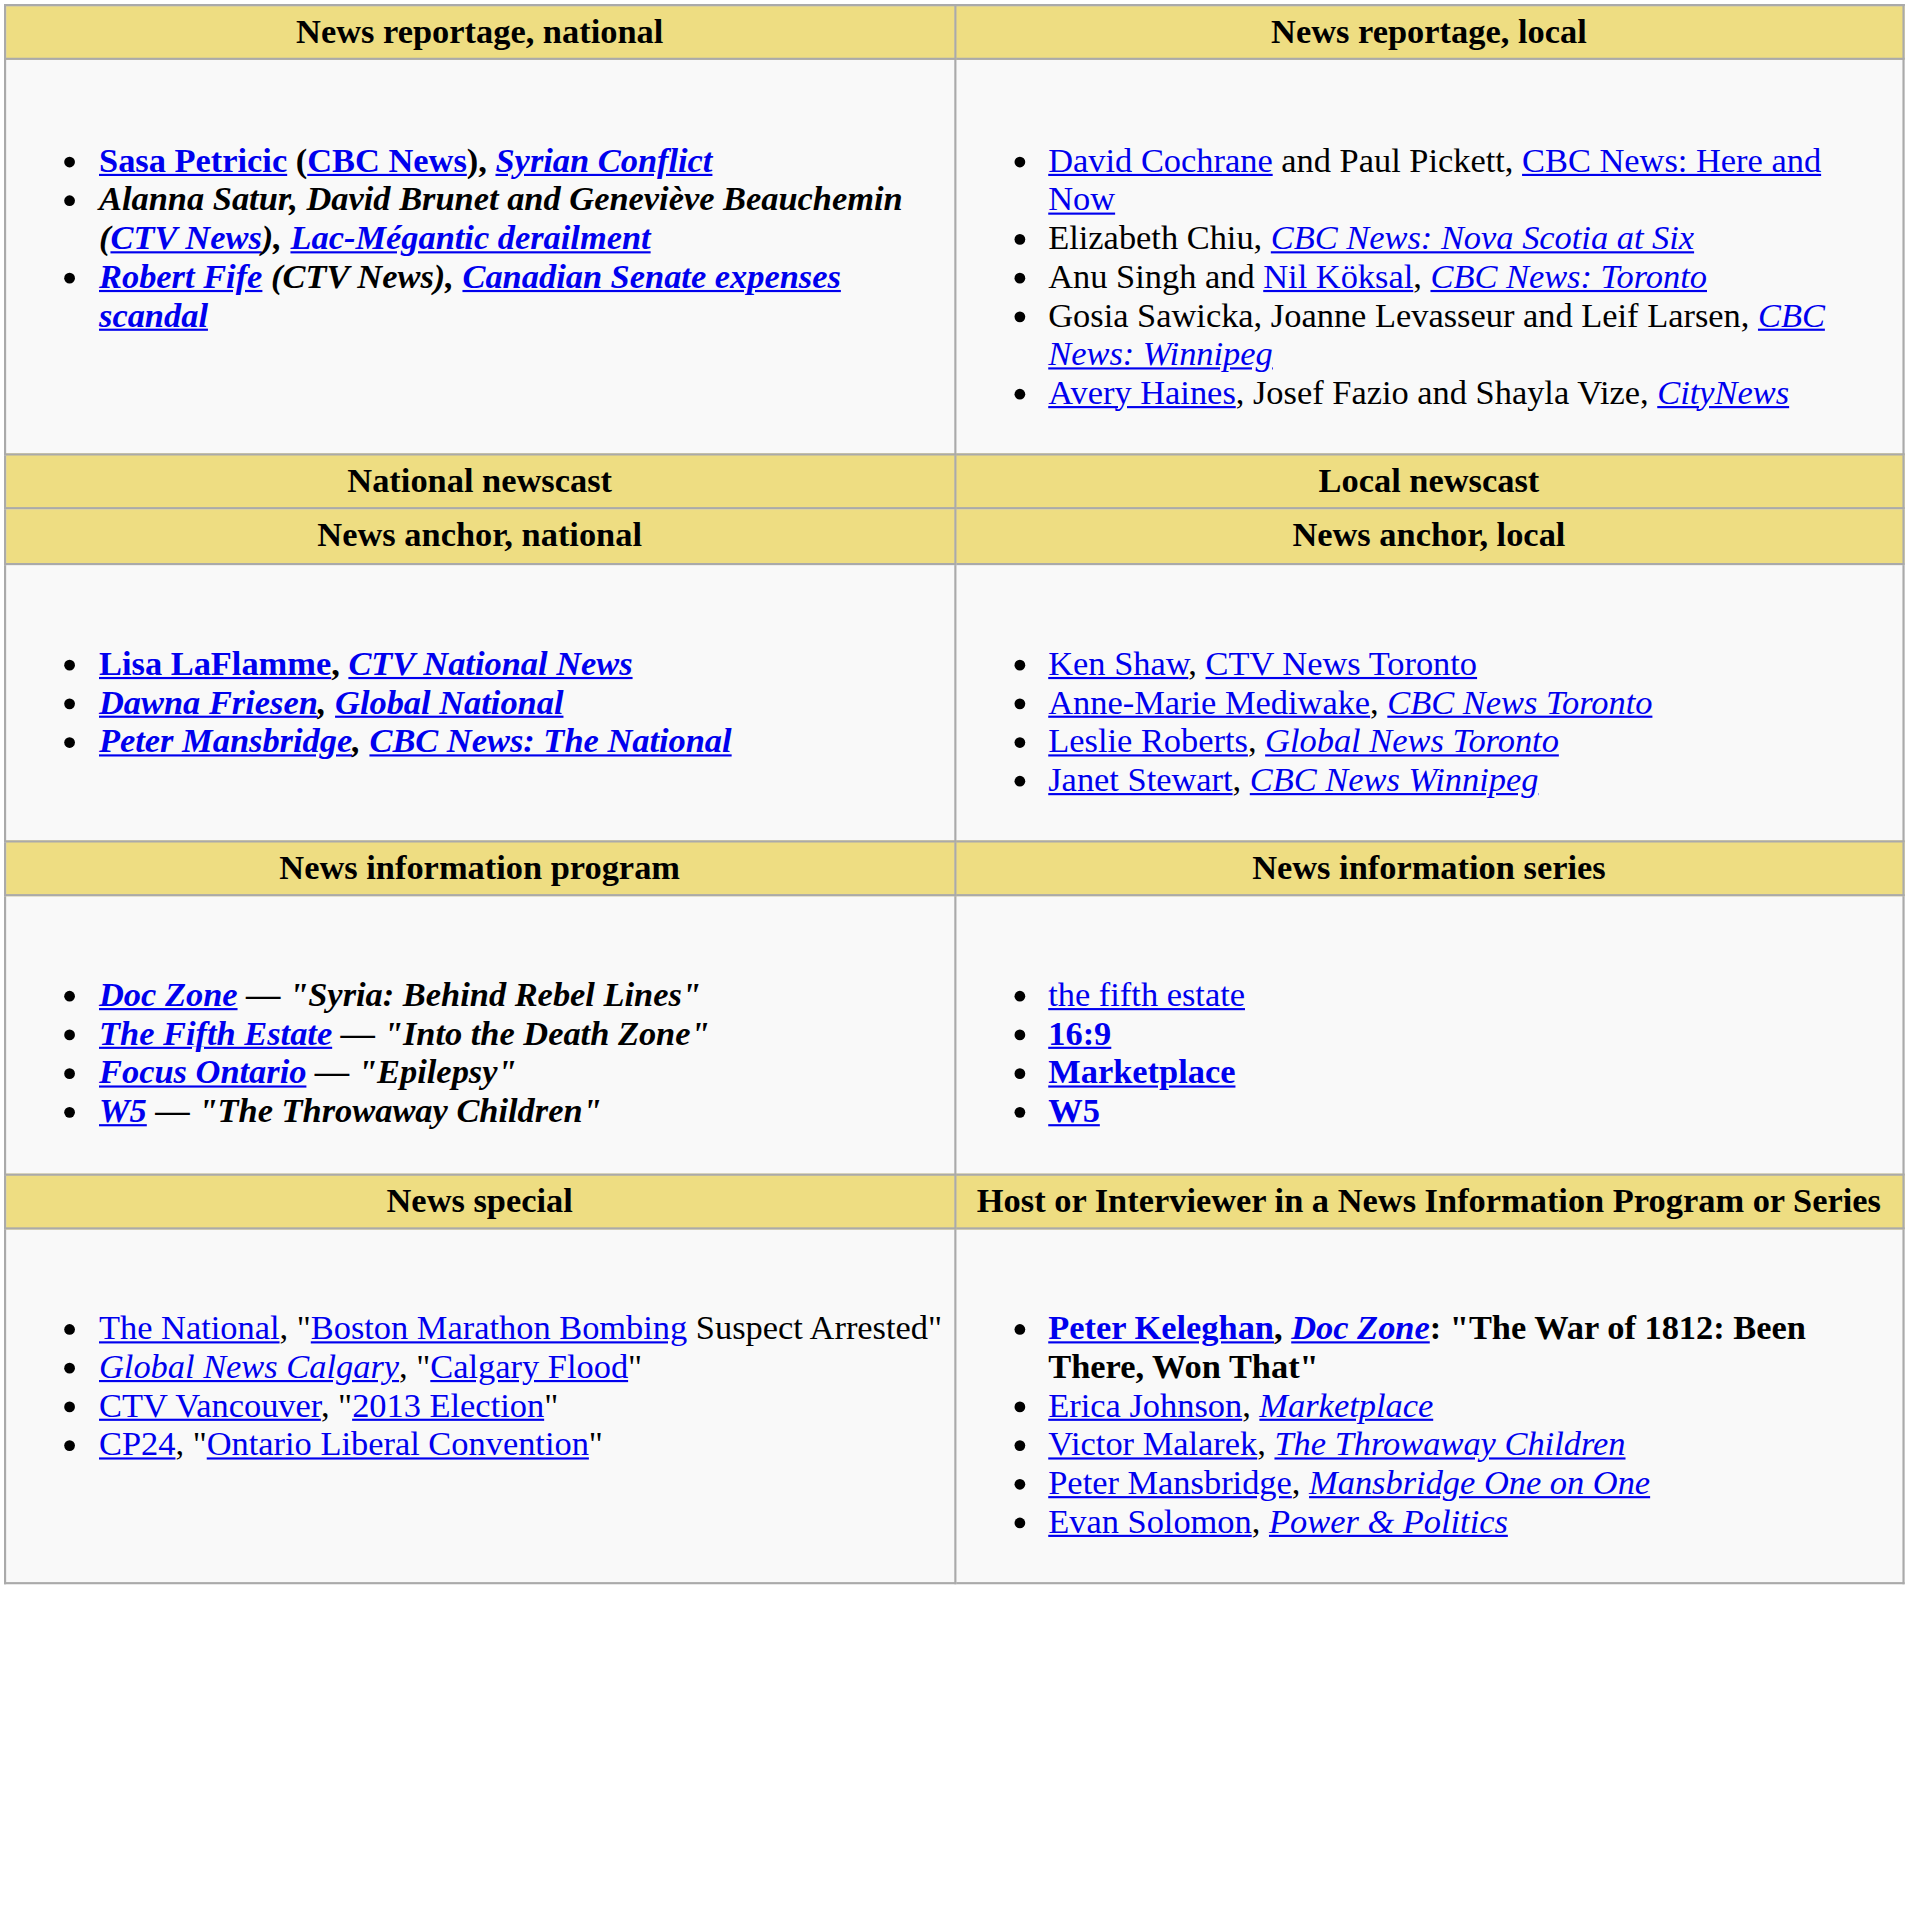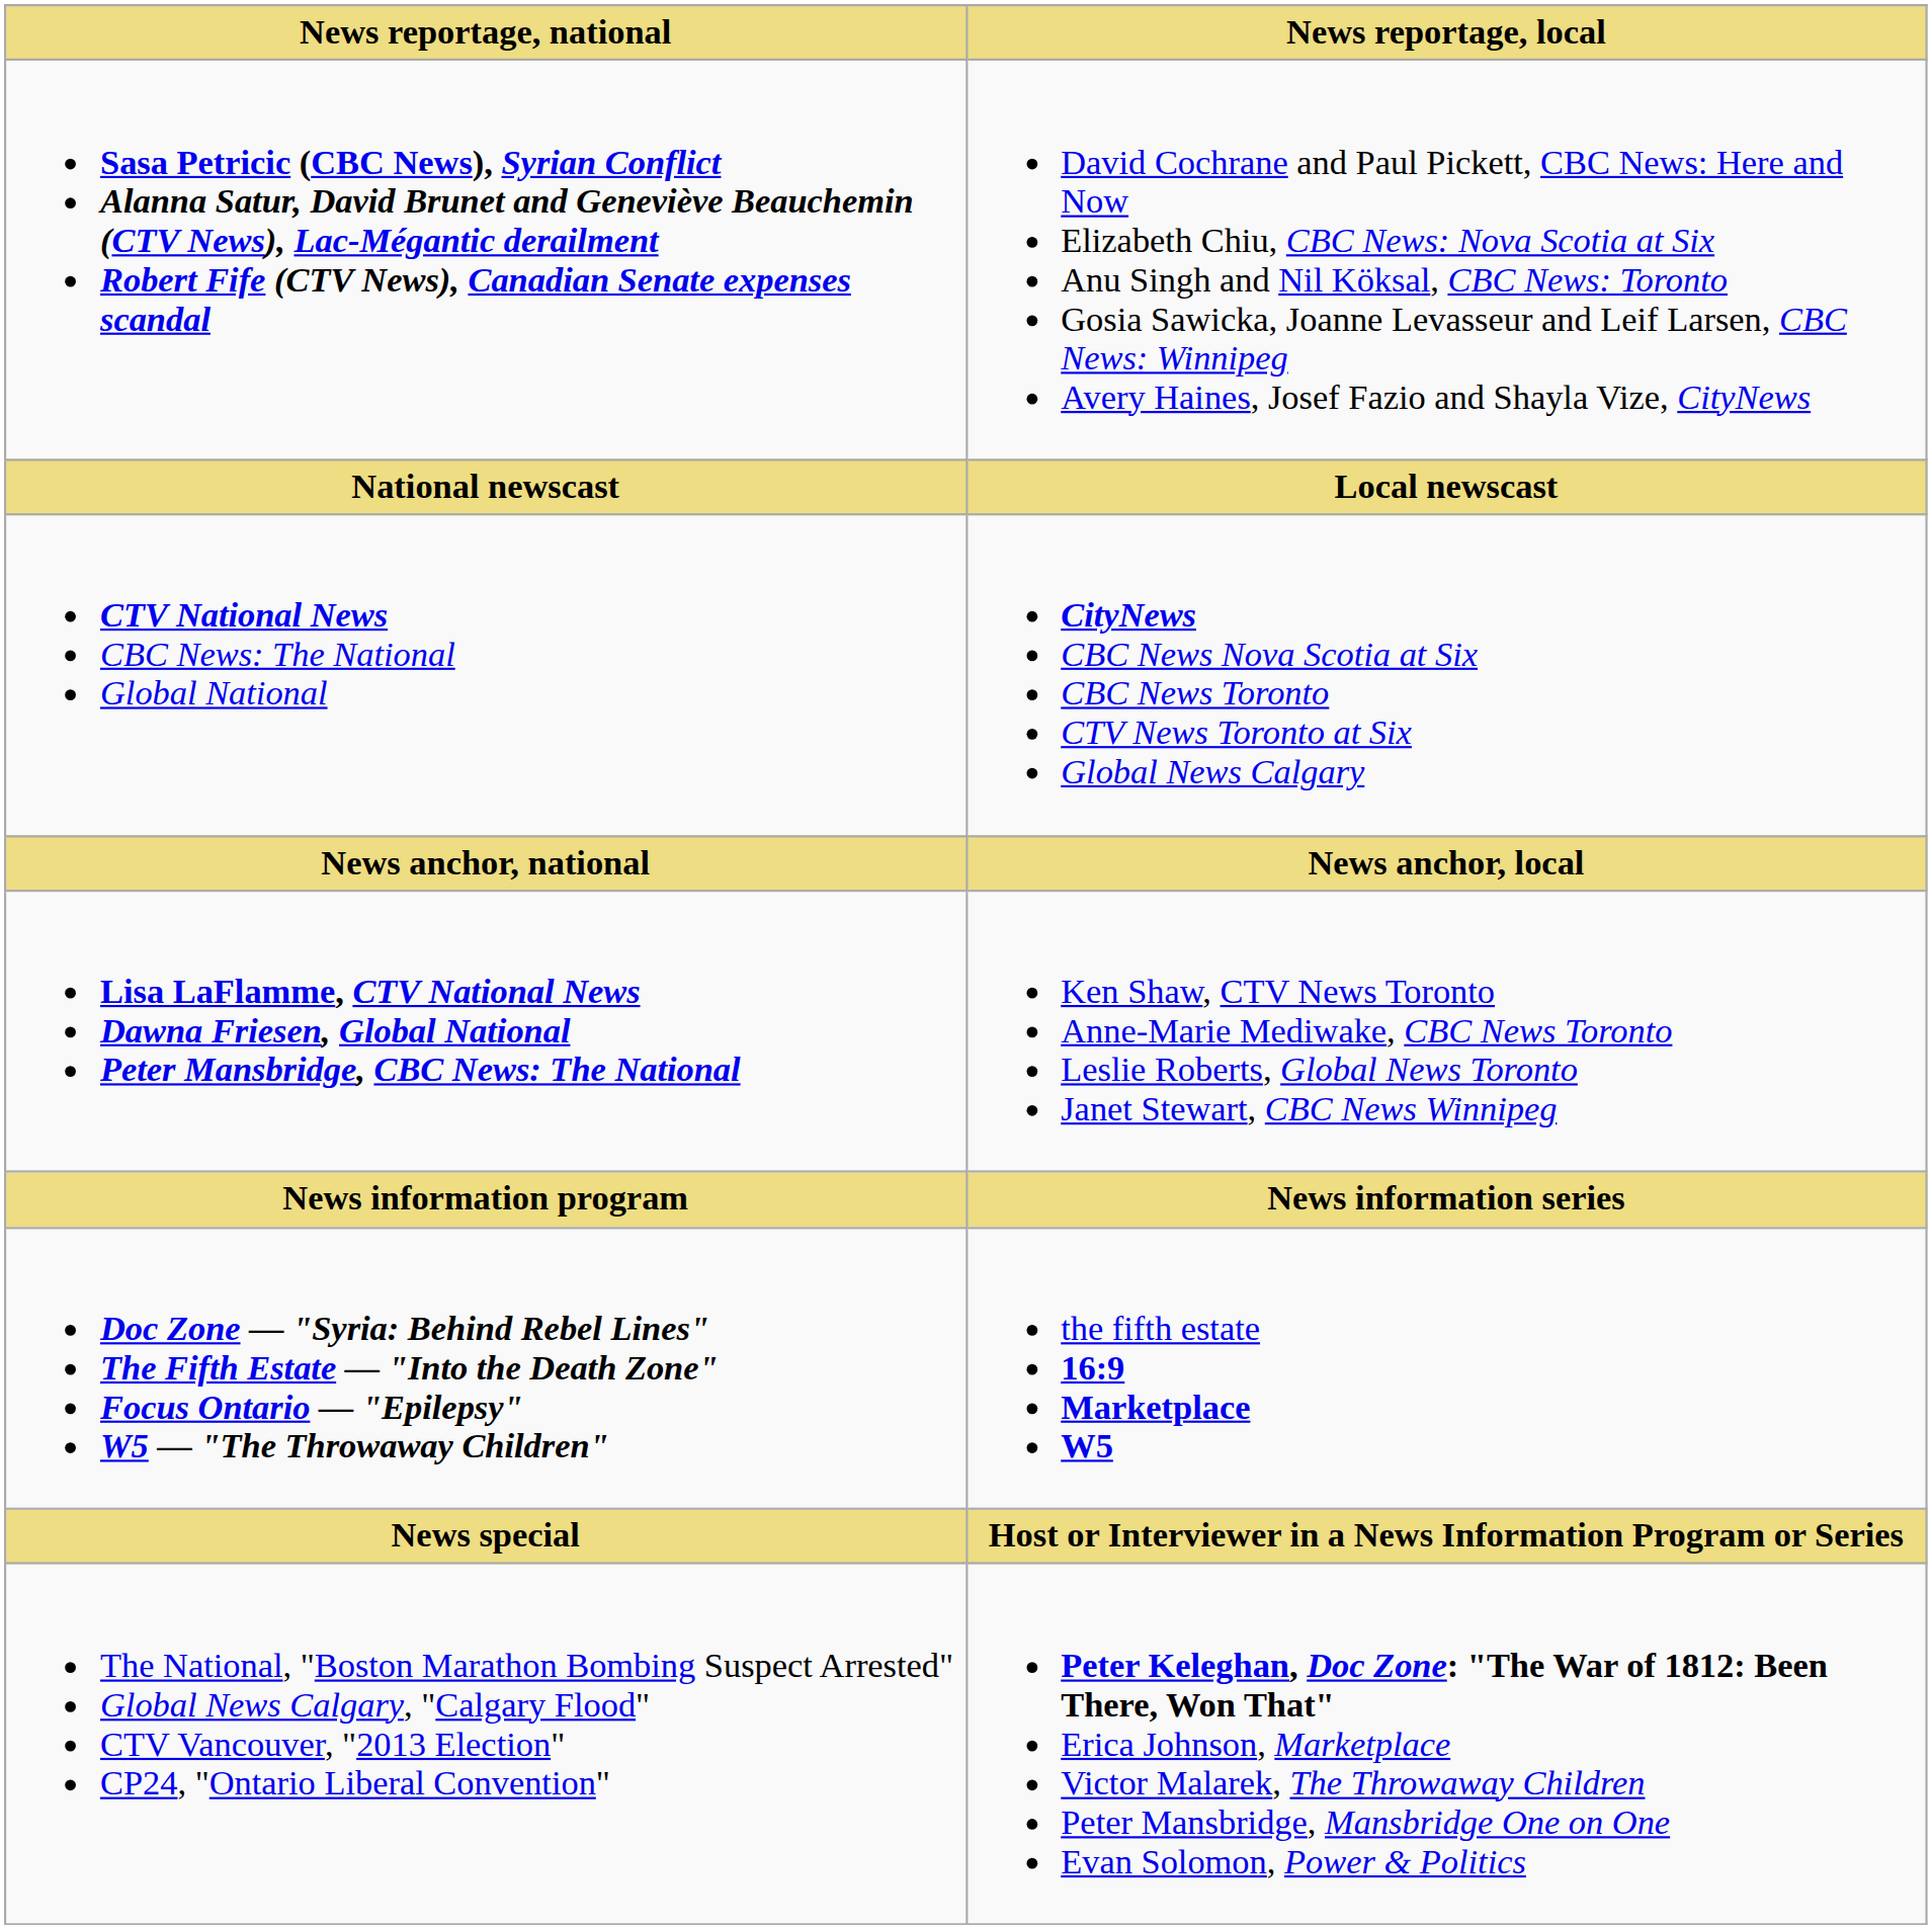+ row: CTV National News CBC News: The National Global National | CityNews CBC News Nova Scotia at Six CBC News Toronto CTV News Toronto at Six Global News Calgary
